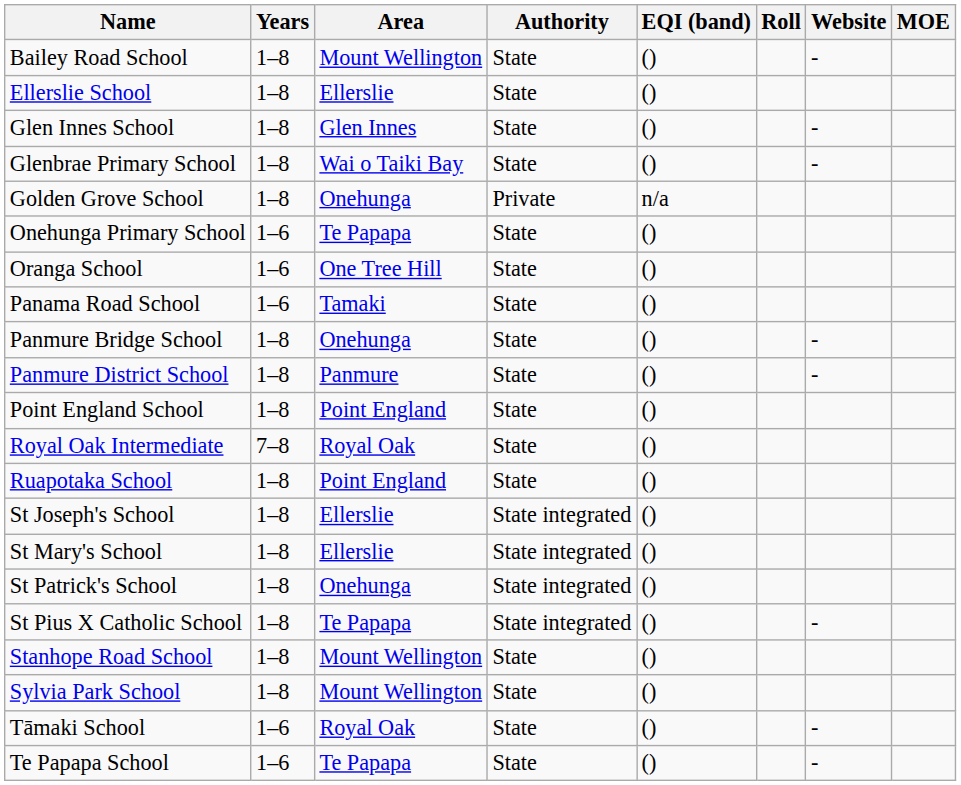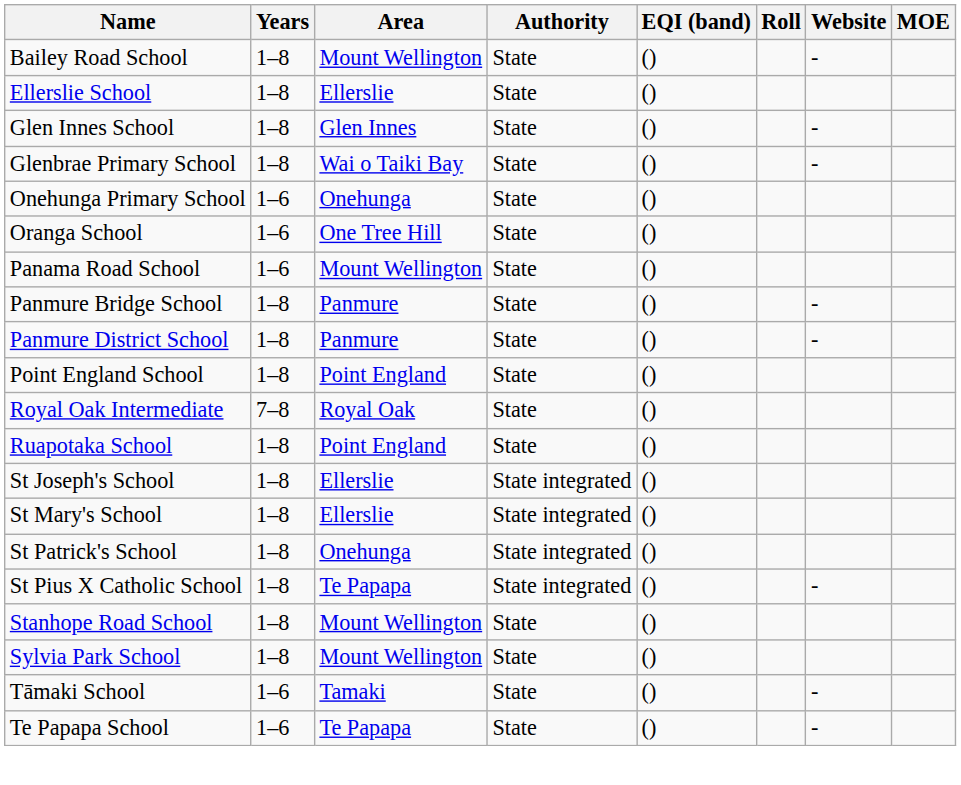- row: Golden Grove School | 1–8 | Onehunga | Private | n/a
Onehunga Primary School | Area: Te Papapa -> Onehunga
Panama Road School | Area: Tamaki -> Mount Wellington
Panmure Bridge School | Area: Onehunga -> Panmure
Tāmaki School | Area: Royal Oak -> Tamaki
